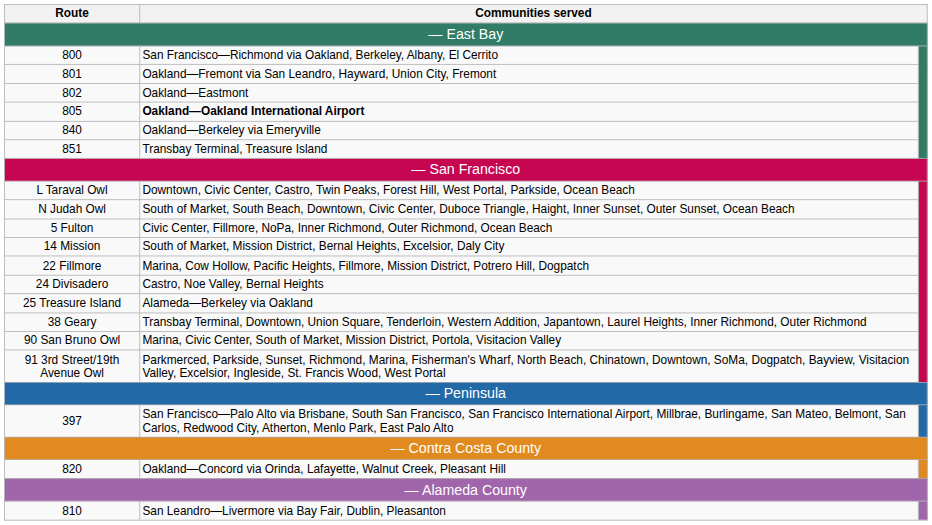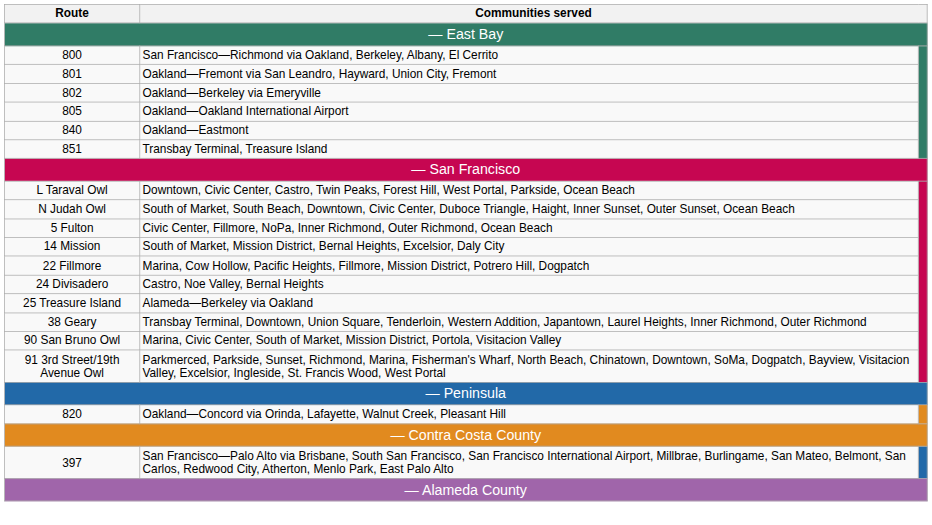802 | column 2: Oakland—Eastmont -> Oakland—Berkeley via Emeryville
805 | column 2: bold -> normal
840 | column 2: Oakland—Berkeley via Emeryville -> Oakland—Eastmont
rows swapped: 397 <-> 820
- row: 810 | San Leandro—Livermore via Bay Fair, Dublin, Pleasanton
